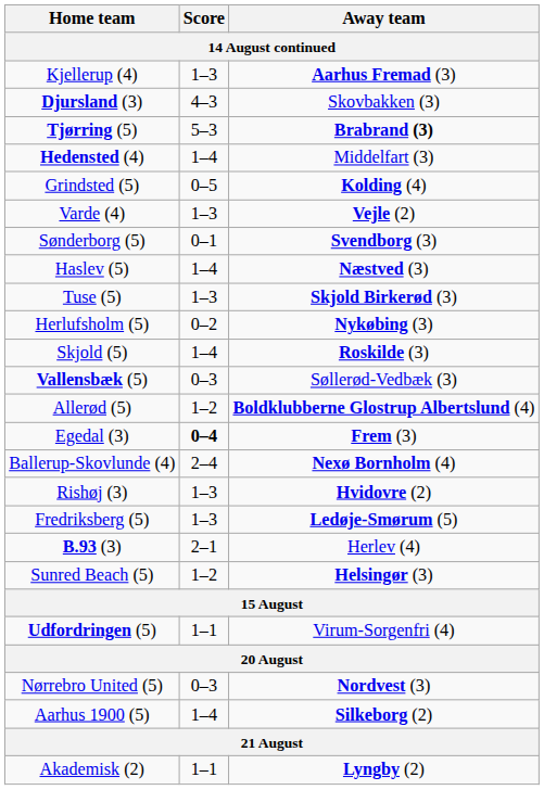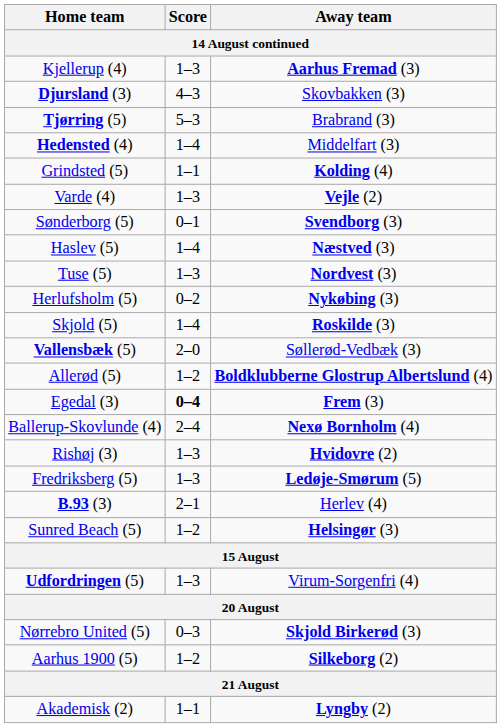Tjørring (5) | Away team: bold -> normal
Grindsted (5) | Score: 0–5 -> 1–1
Tuse (5) | Away team: Skjold Birkerød (3) -> Nordvest (3)
Vallensbæk (5) | Score: 0–3 -> 2–0
Udfordringen (5) | Score: 1–1 -> 1–3
Nørrebro United (5) | Away team: Nordvest (3) -> Skjold Birkerød (3)
Aarhus 1900 (5) | Score: 1–4 -> 1–2
